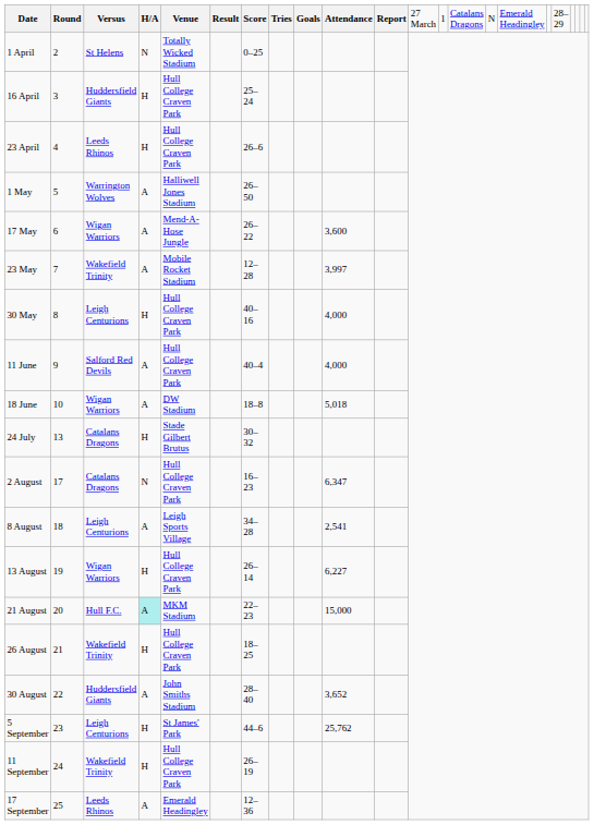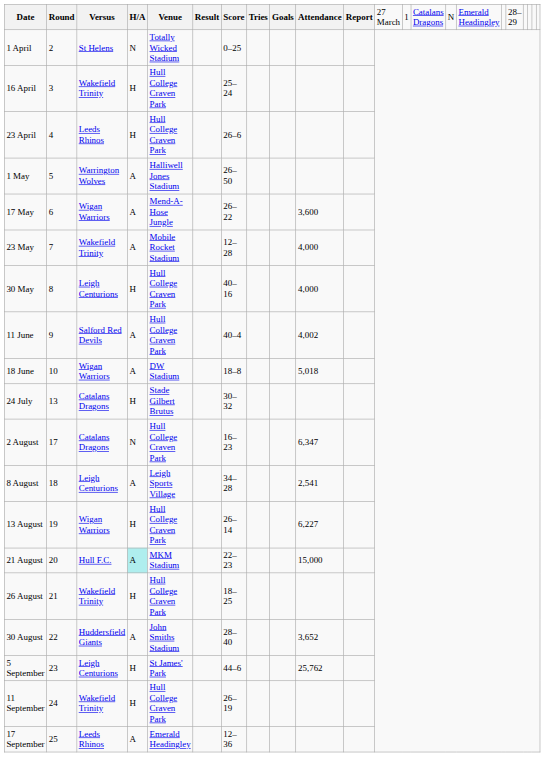16 April | column 3: Huddersfield Giants -> Wakefield Trinity
23 May | column 10: 3,997 -> 4,000
11 June | column 10: 4,000 -> 4,002
